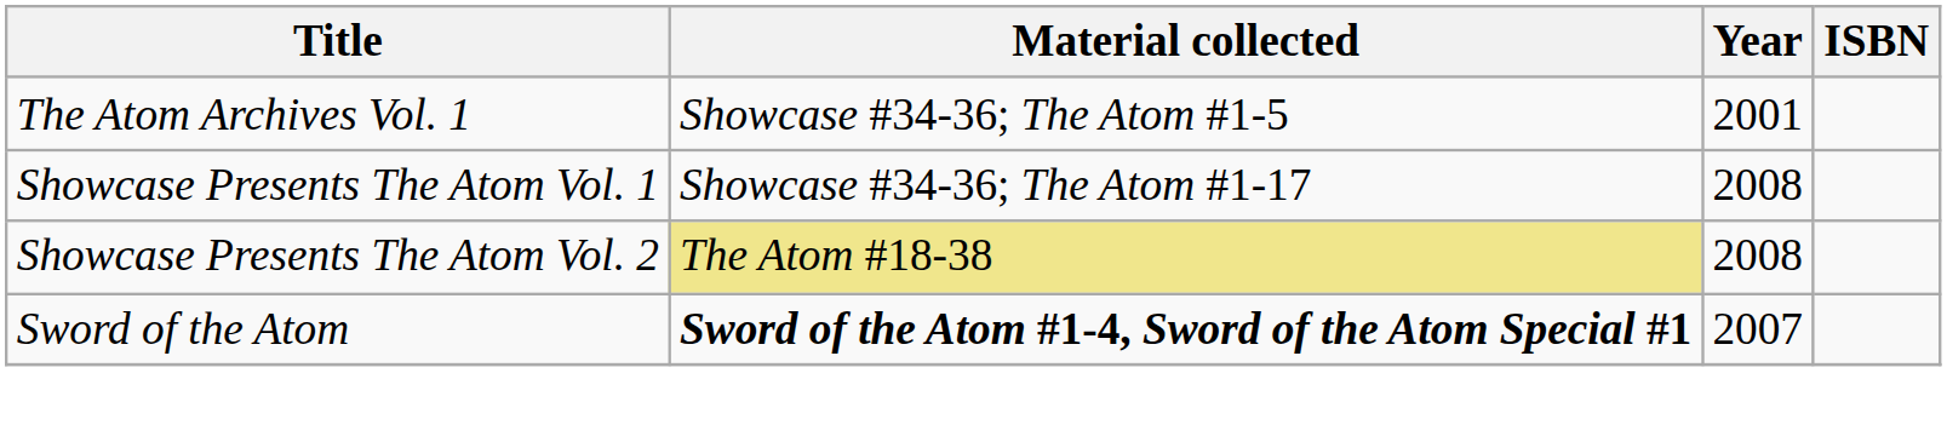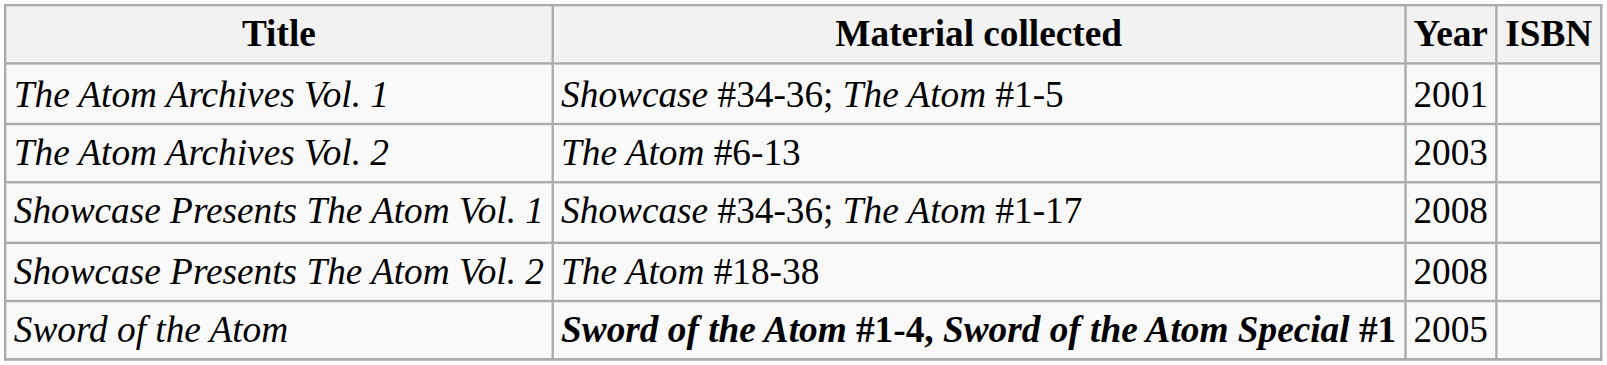+ row: The Atom Archives Vol. 2 | The Atom #6-13 | 2003
Showcase Presents The Atom Vol. 2 | Material collected: khaki background -> no background
Sword of the Atom | Year: 2007 -> 2005
